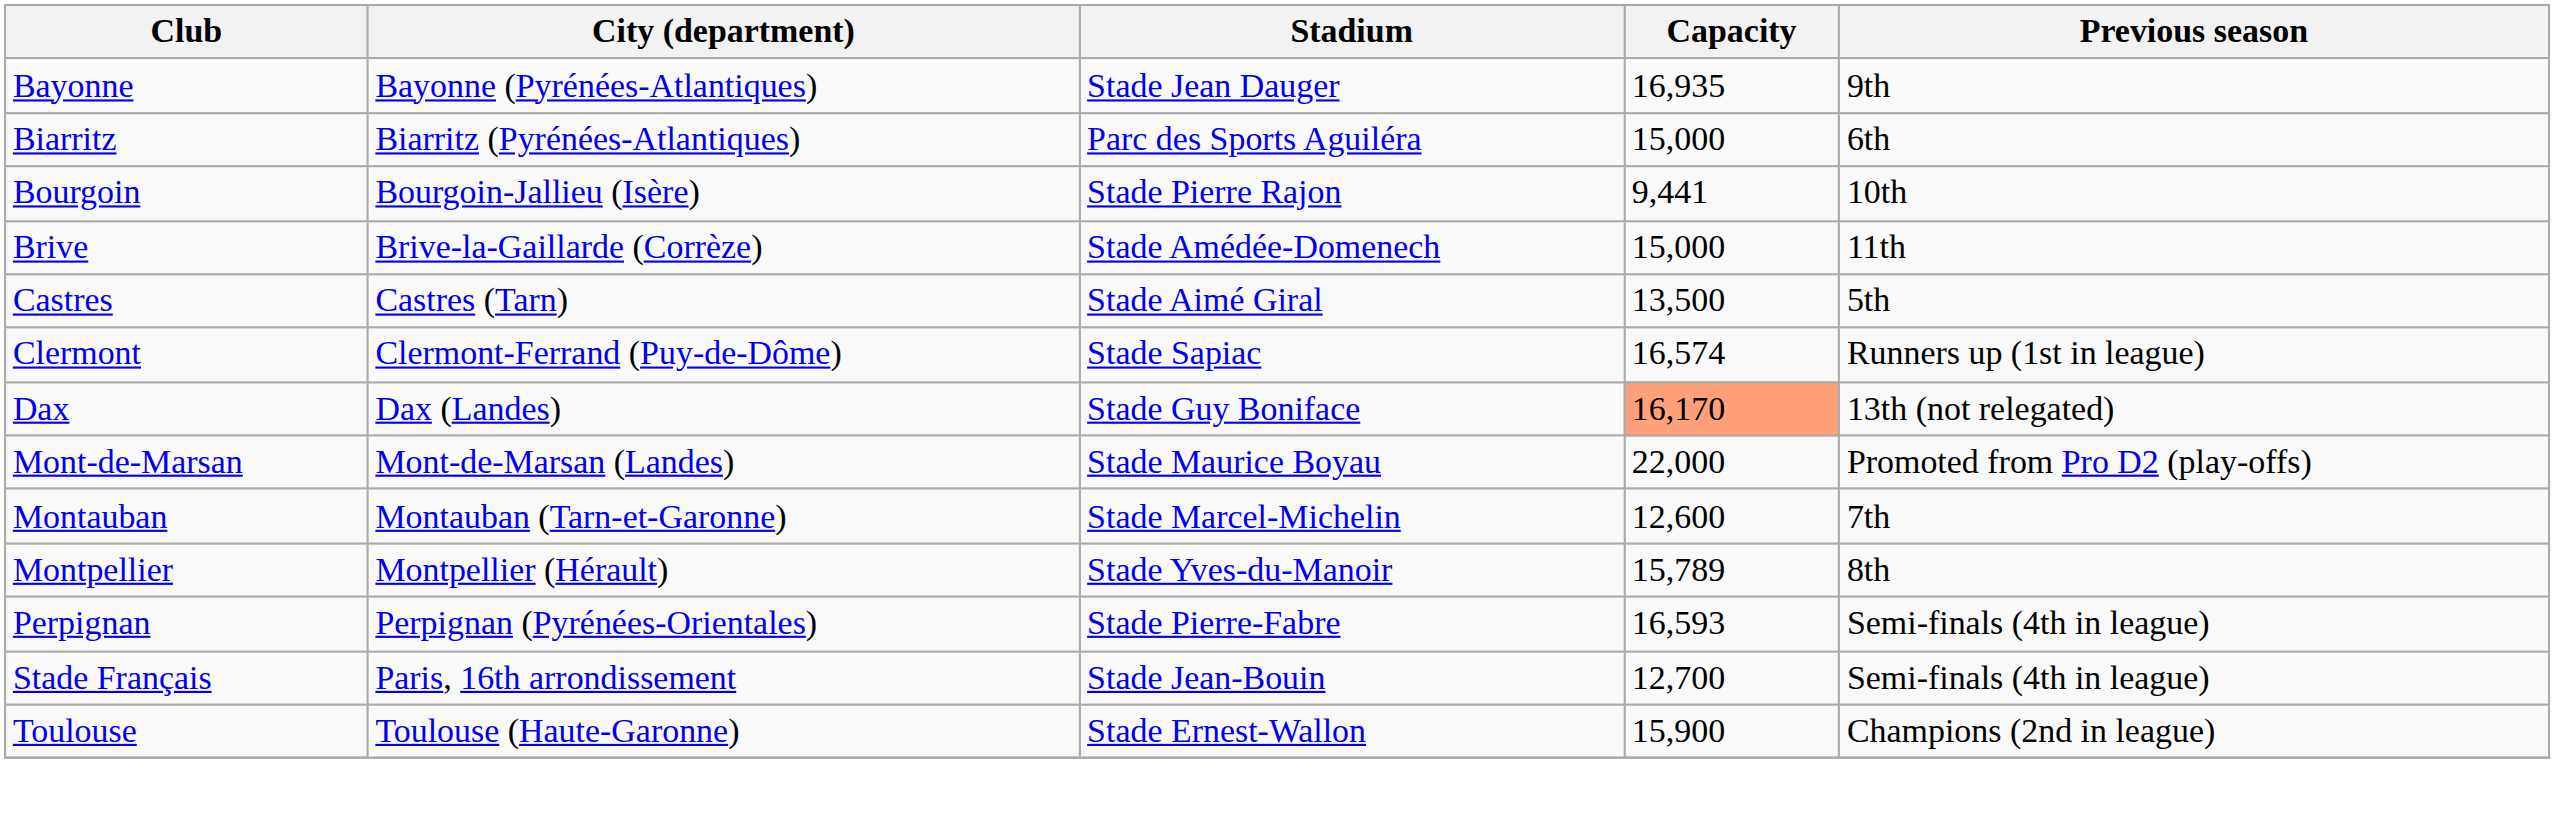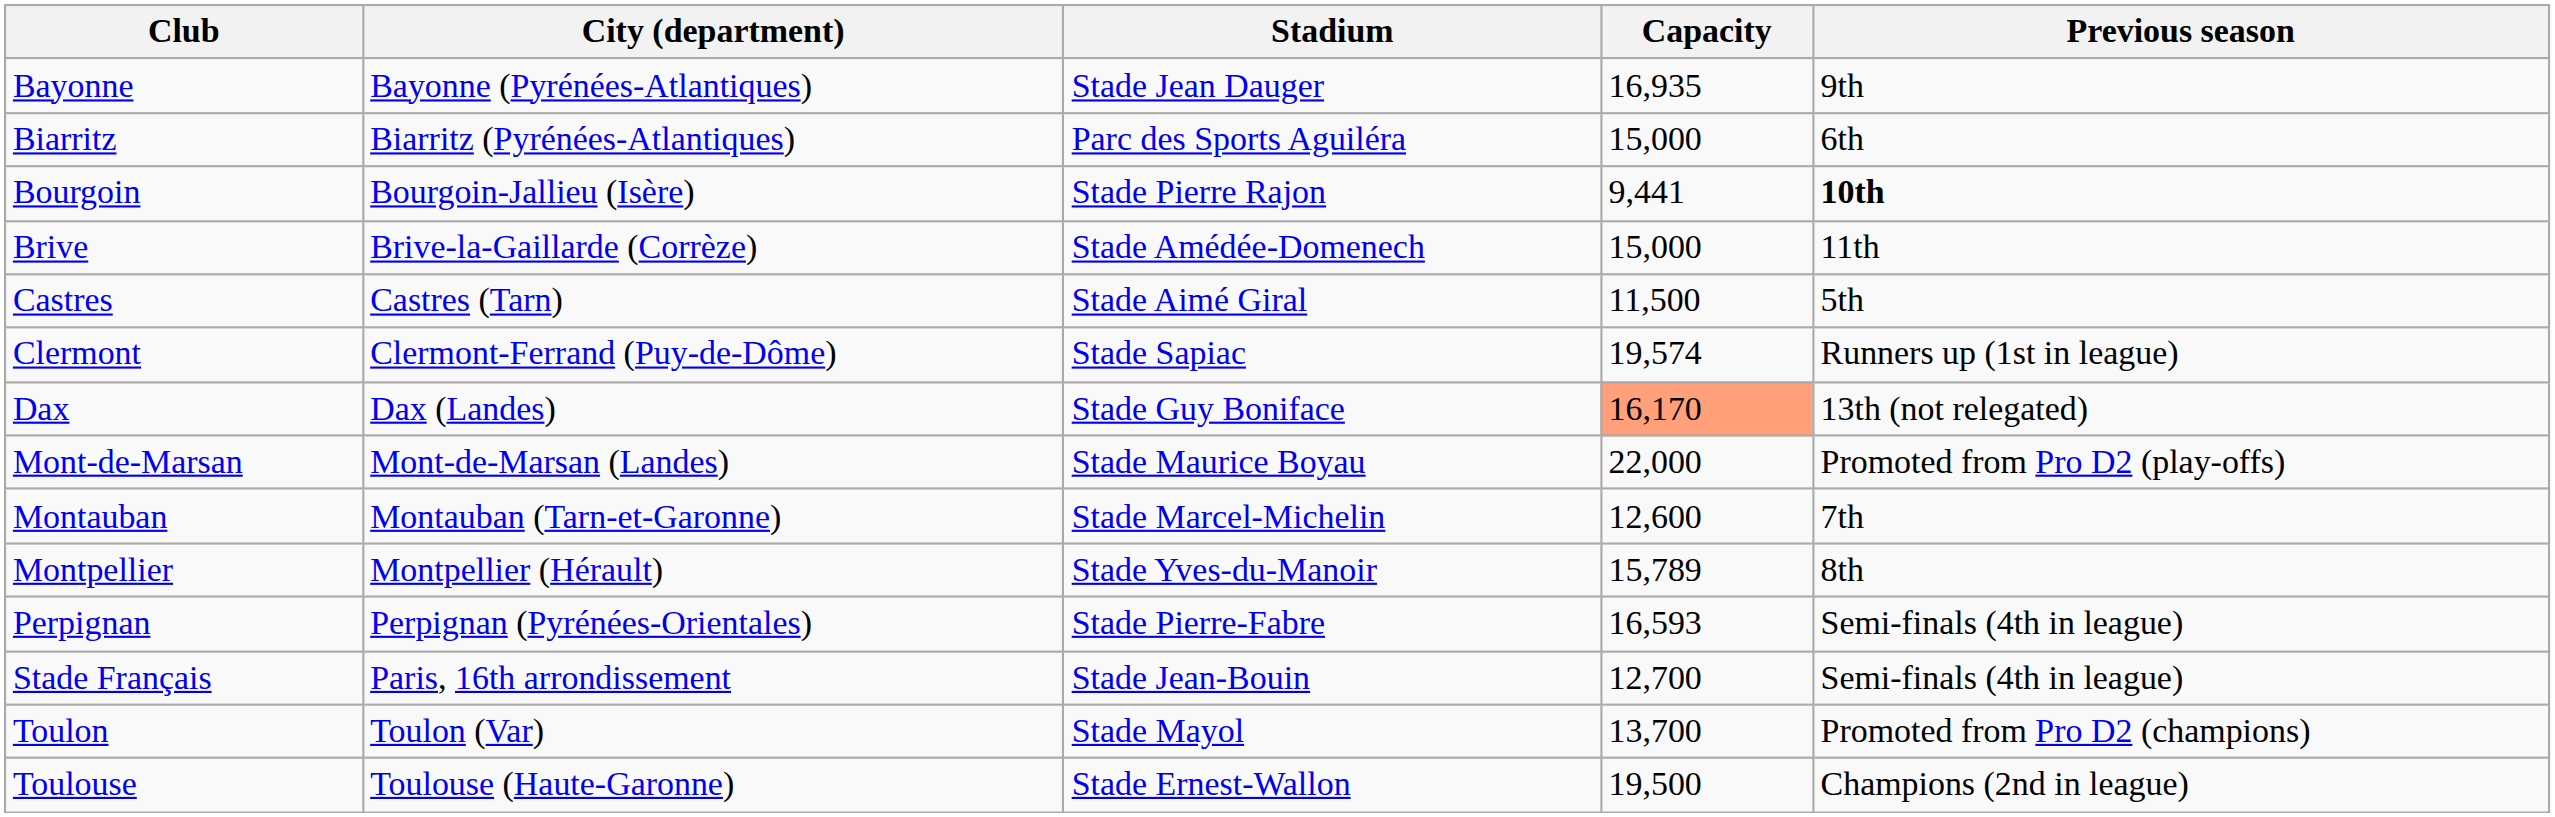Bourgoin | Previous season: normal -> bold
Castres | Capacity: 13,500 -> 11,500
Clermont | Capacity: 16,574 -> 19,574
+ row: Toulon | Toulon (Var) | Stade Mayol | 13,700 | Promoted from Pro D2 (champions)
Toulouse | Capacity: 15,900 -> 19,500
